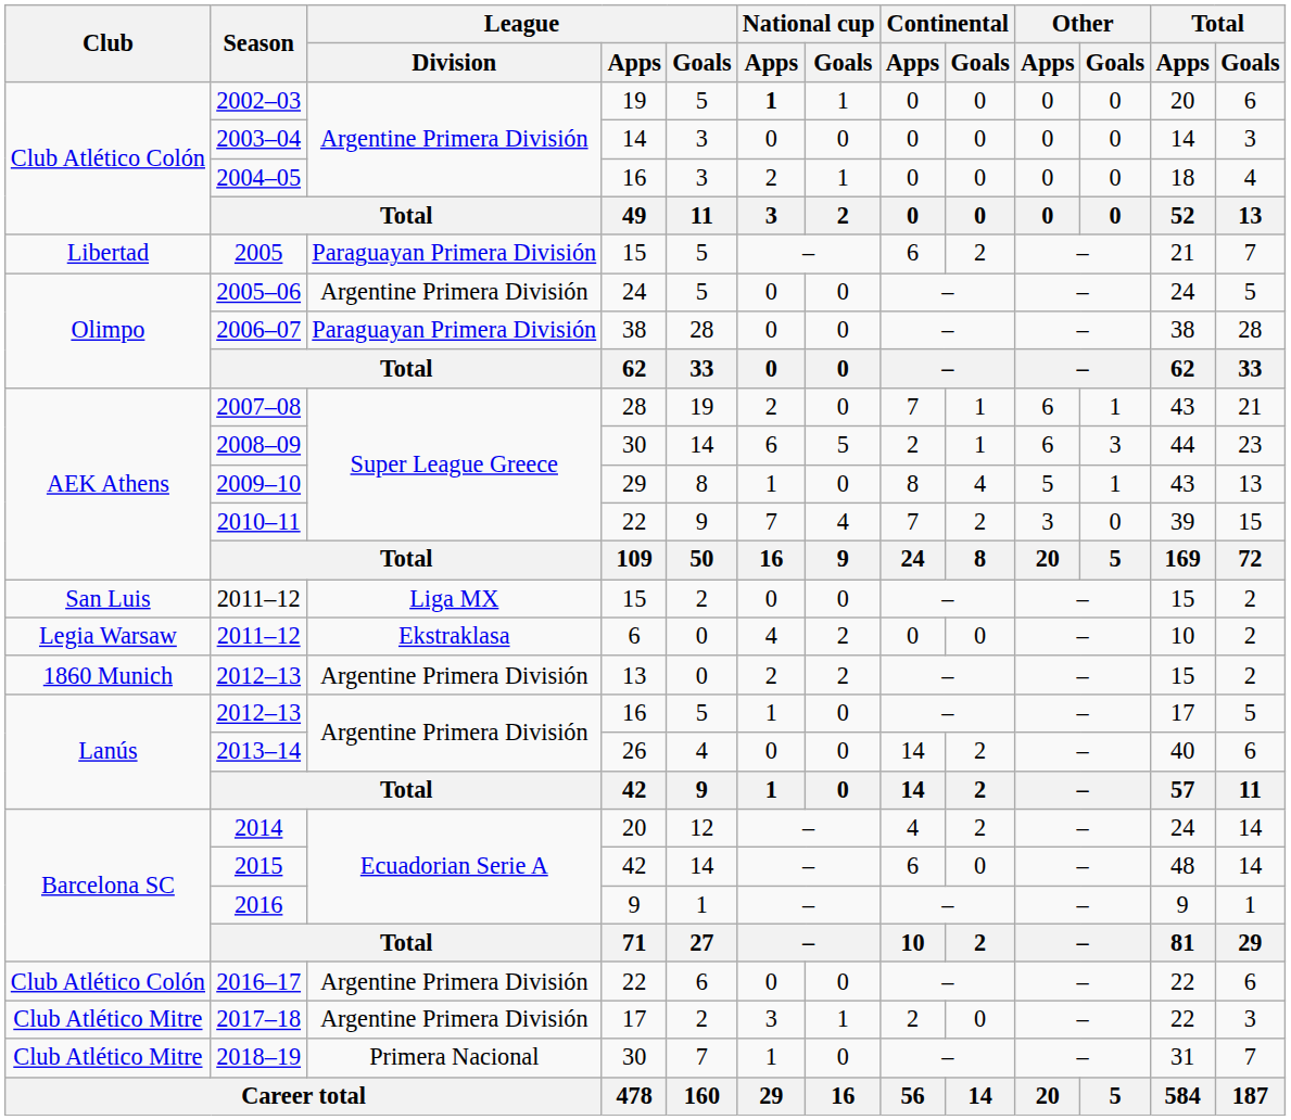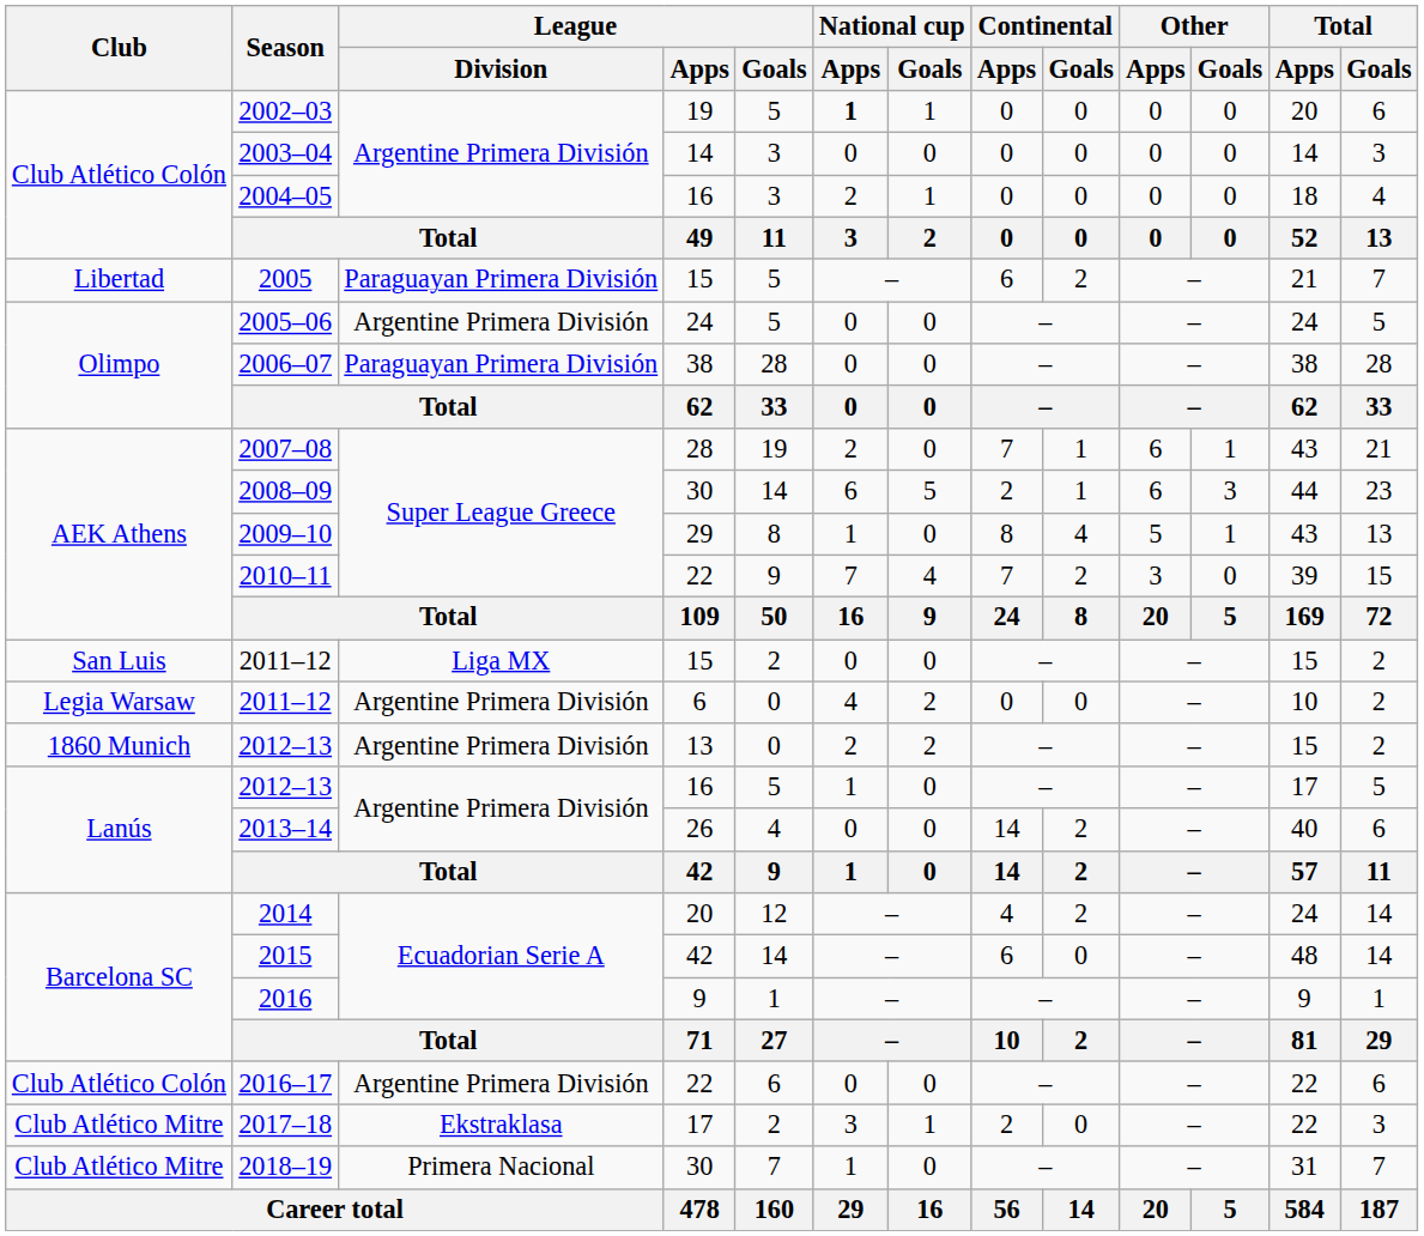2011–12 / 6 | League / Division: Ekstraklasa -> Argentine Primera División
2017–18 | League / Division: Argentine Primera División -> Ekstraklasa
